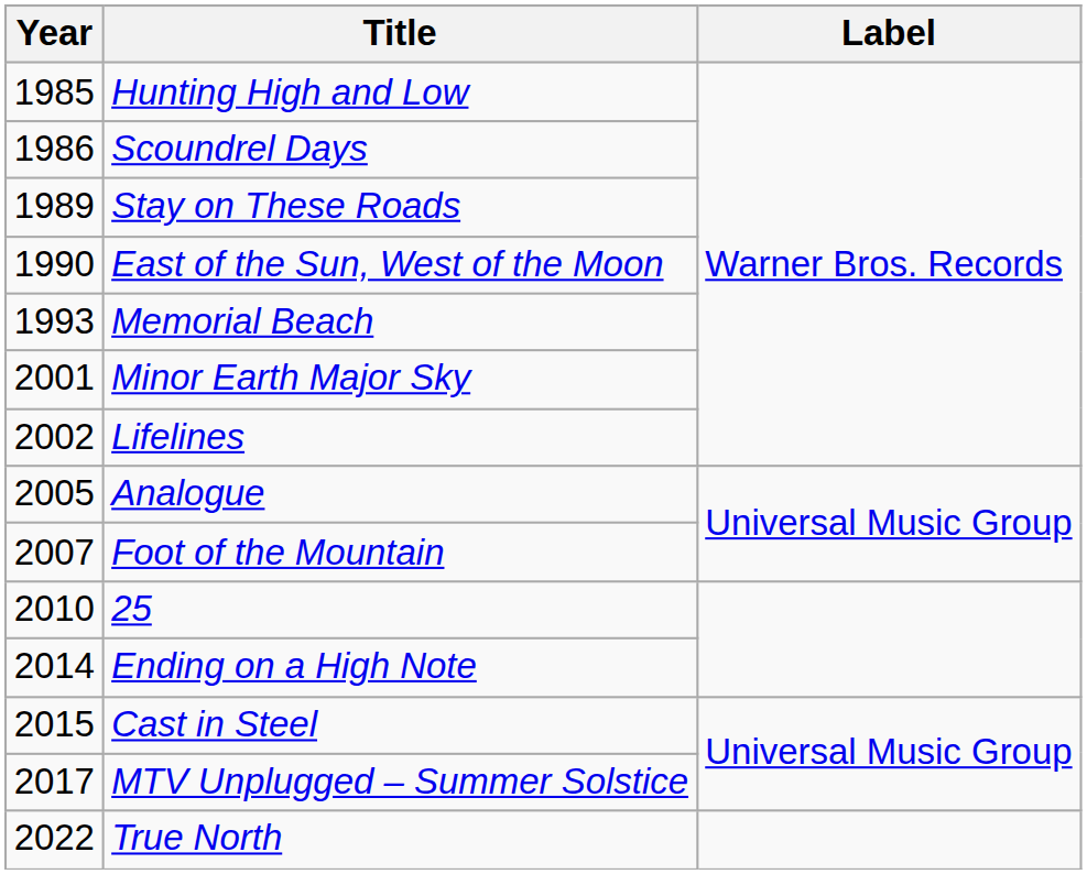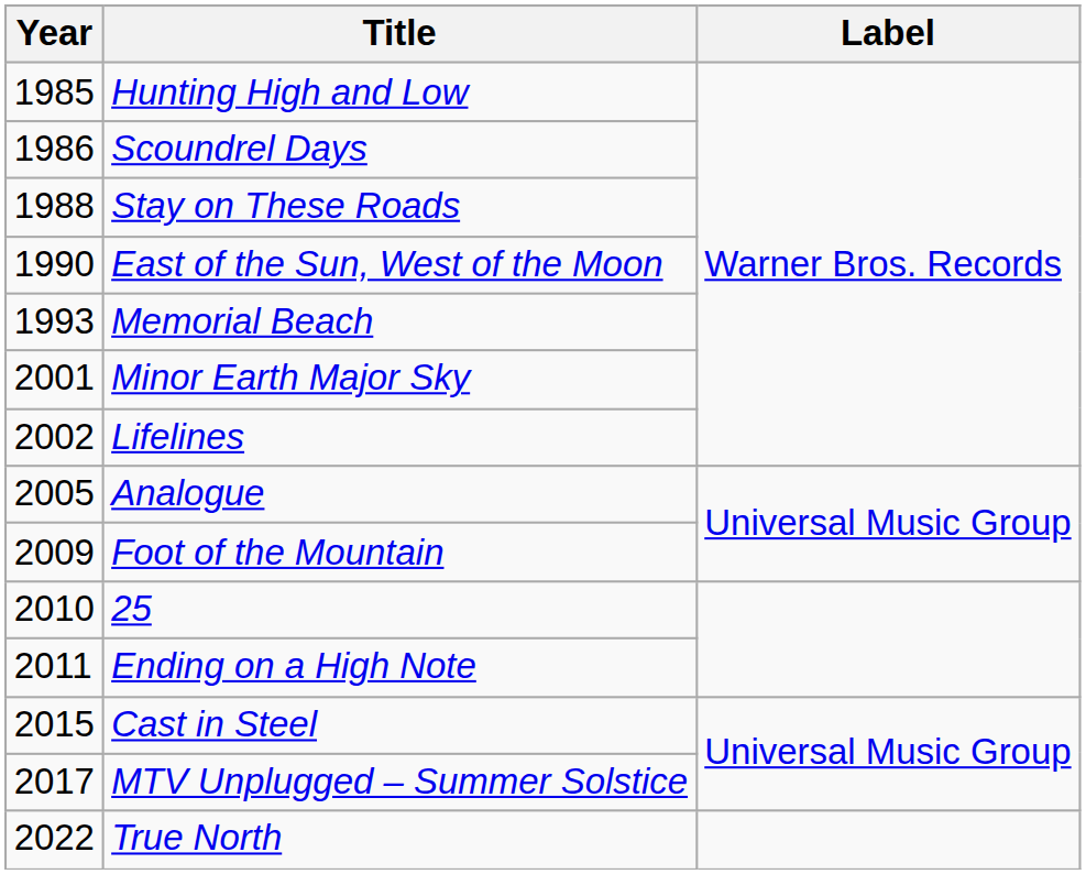Stay on These Roads | Year: 1989 -> 1988
Foot of the Mountain | Year: 2007 -> 2009
Ending on a High Note | Year: 2014 -> 2011
